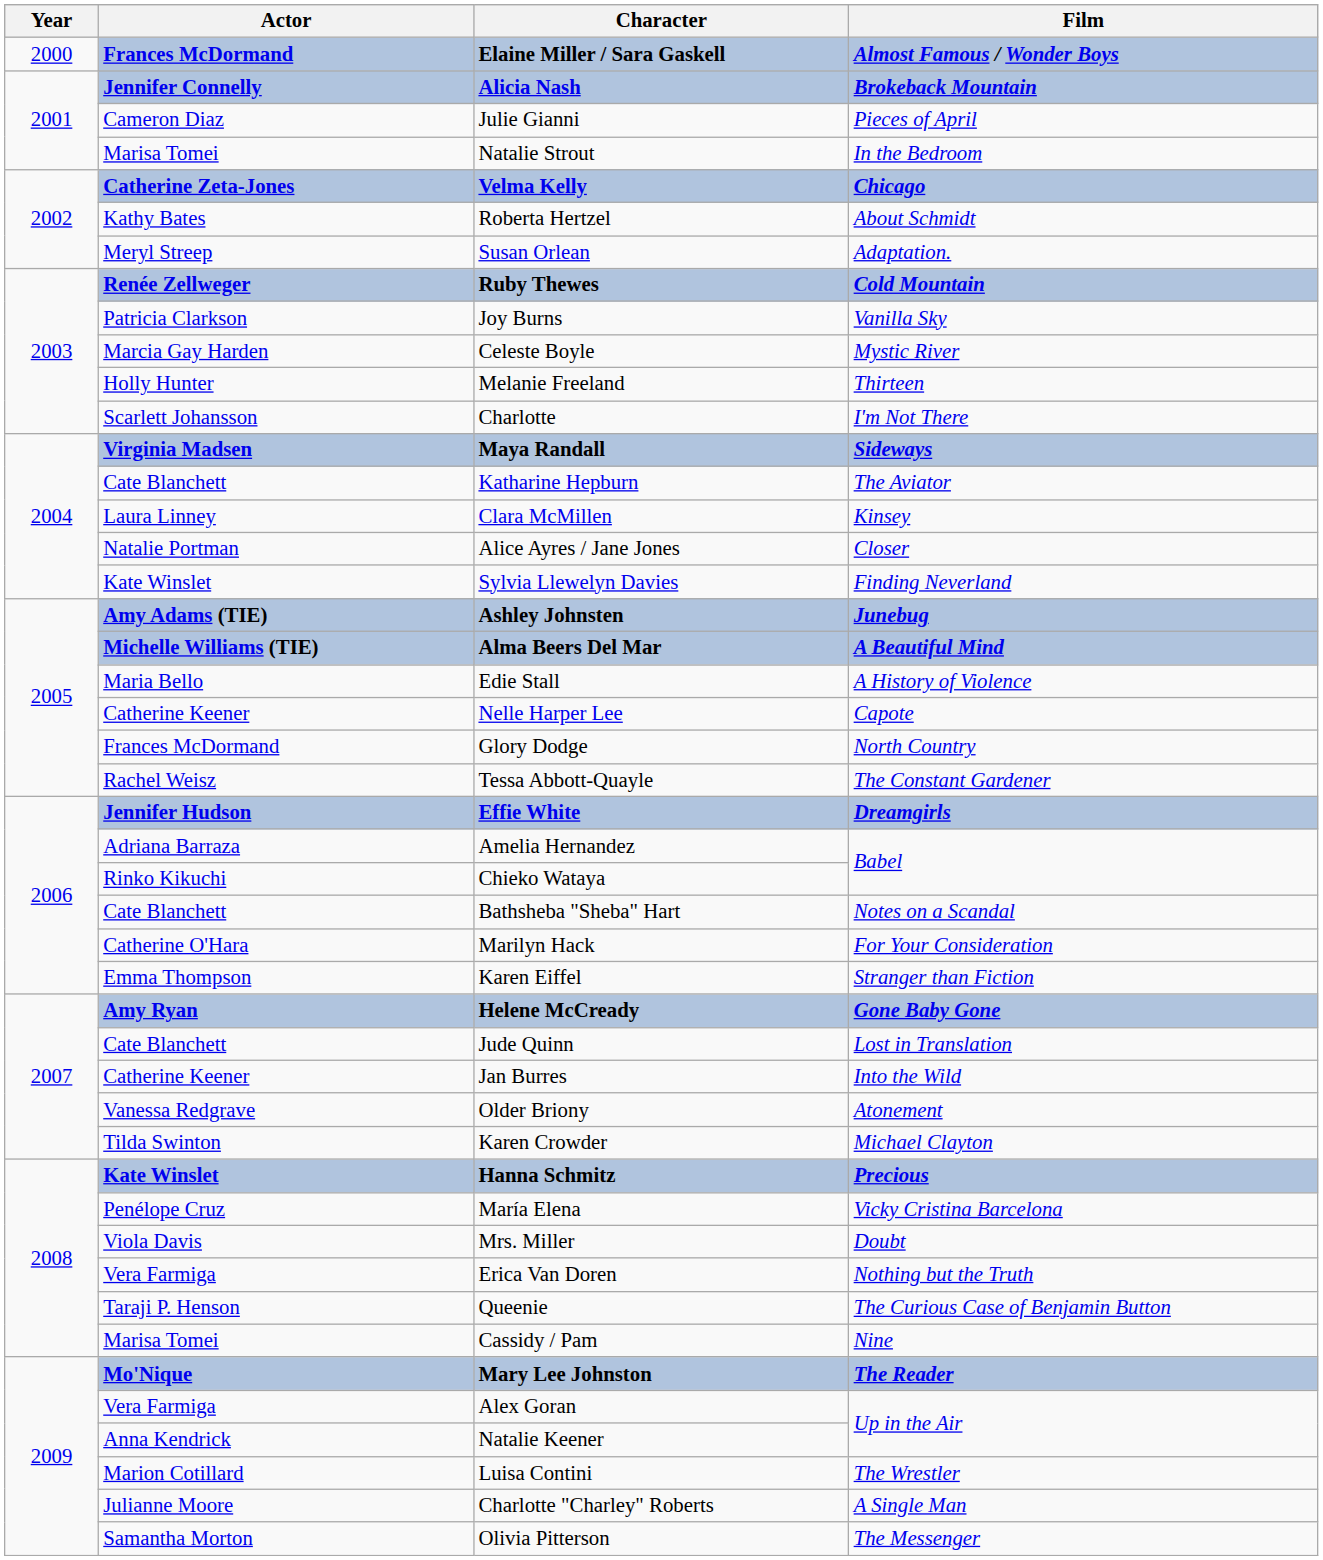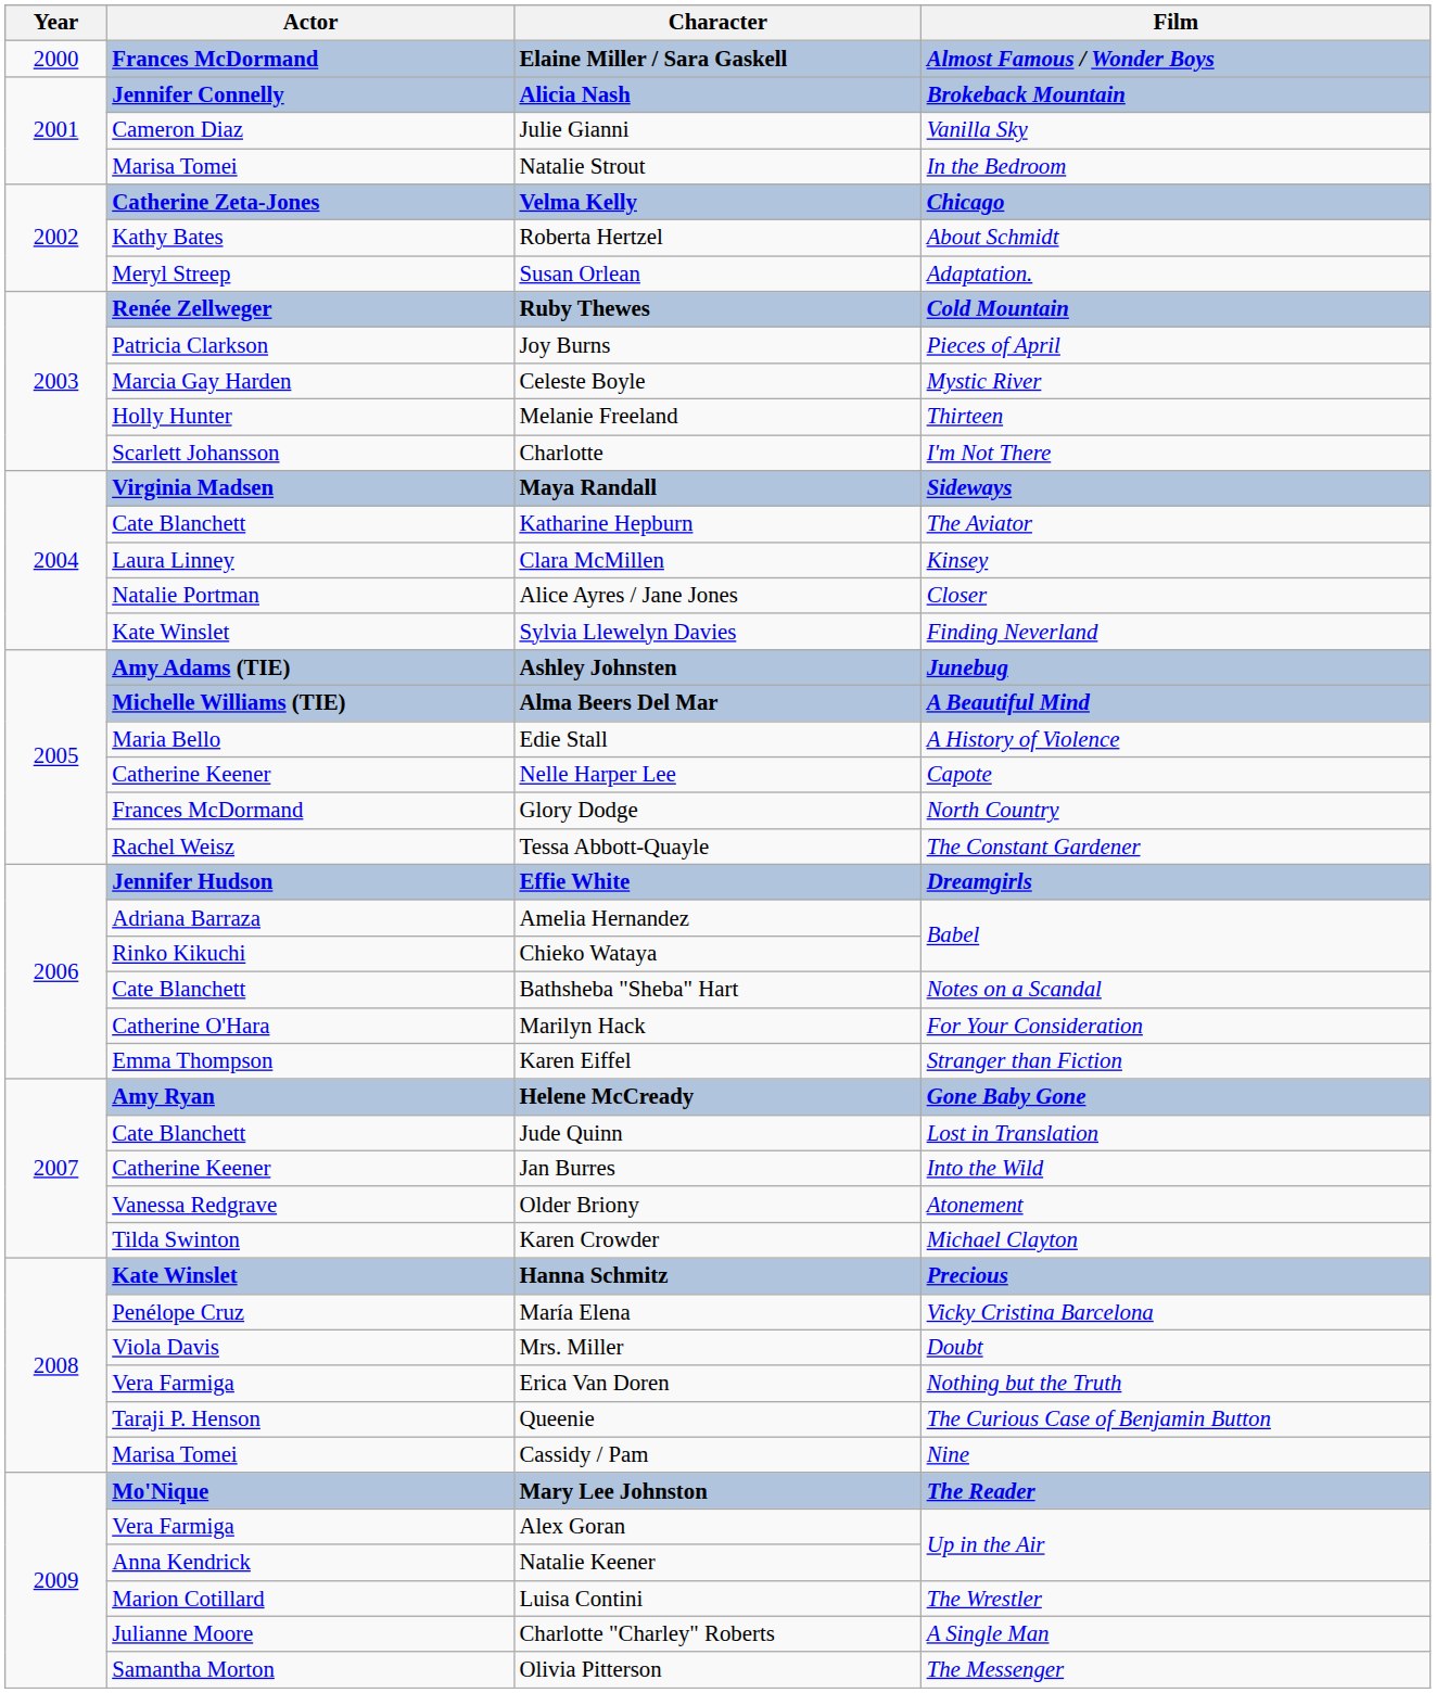Julie Gianni | Film: Pieces of April -> Vanilla Sky
Joy Burns | Film: Vanilla Sky -> Pieces of April
